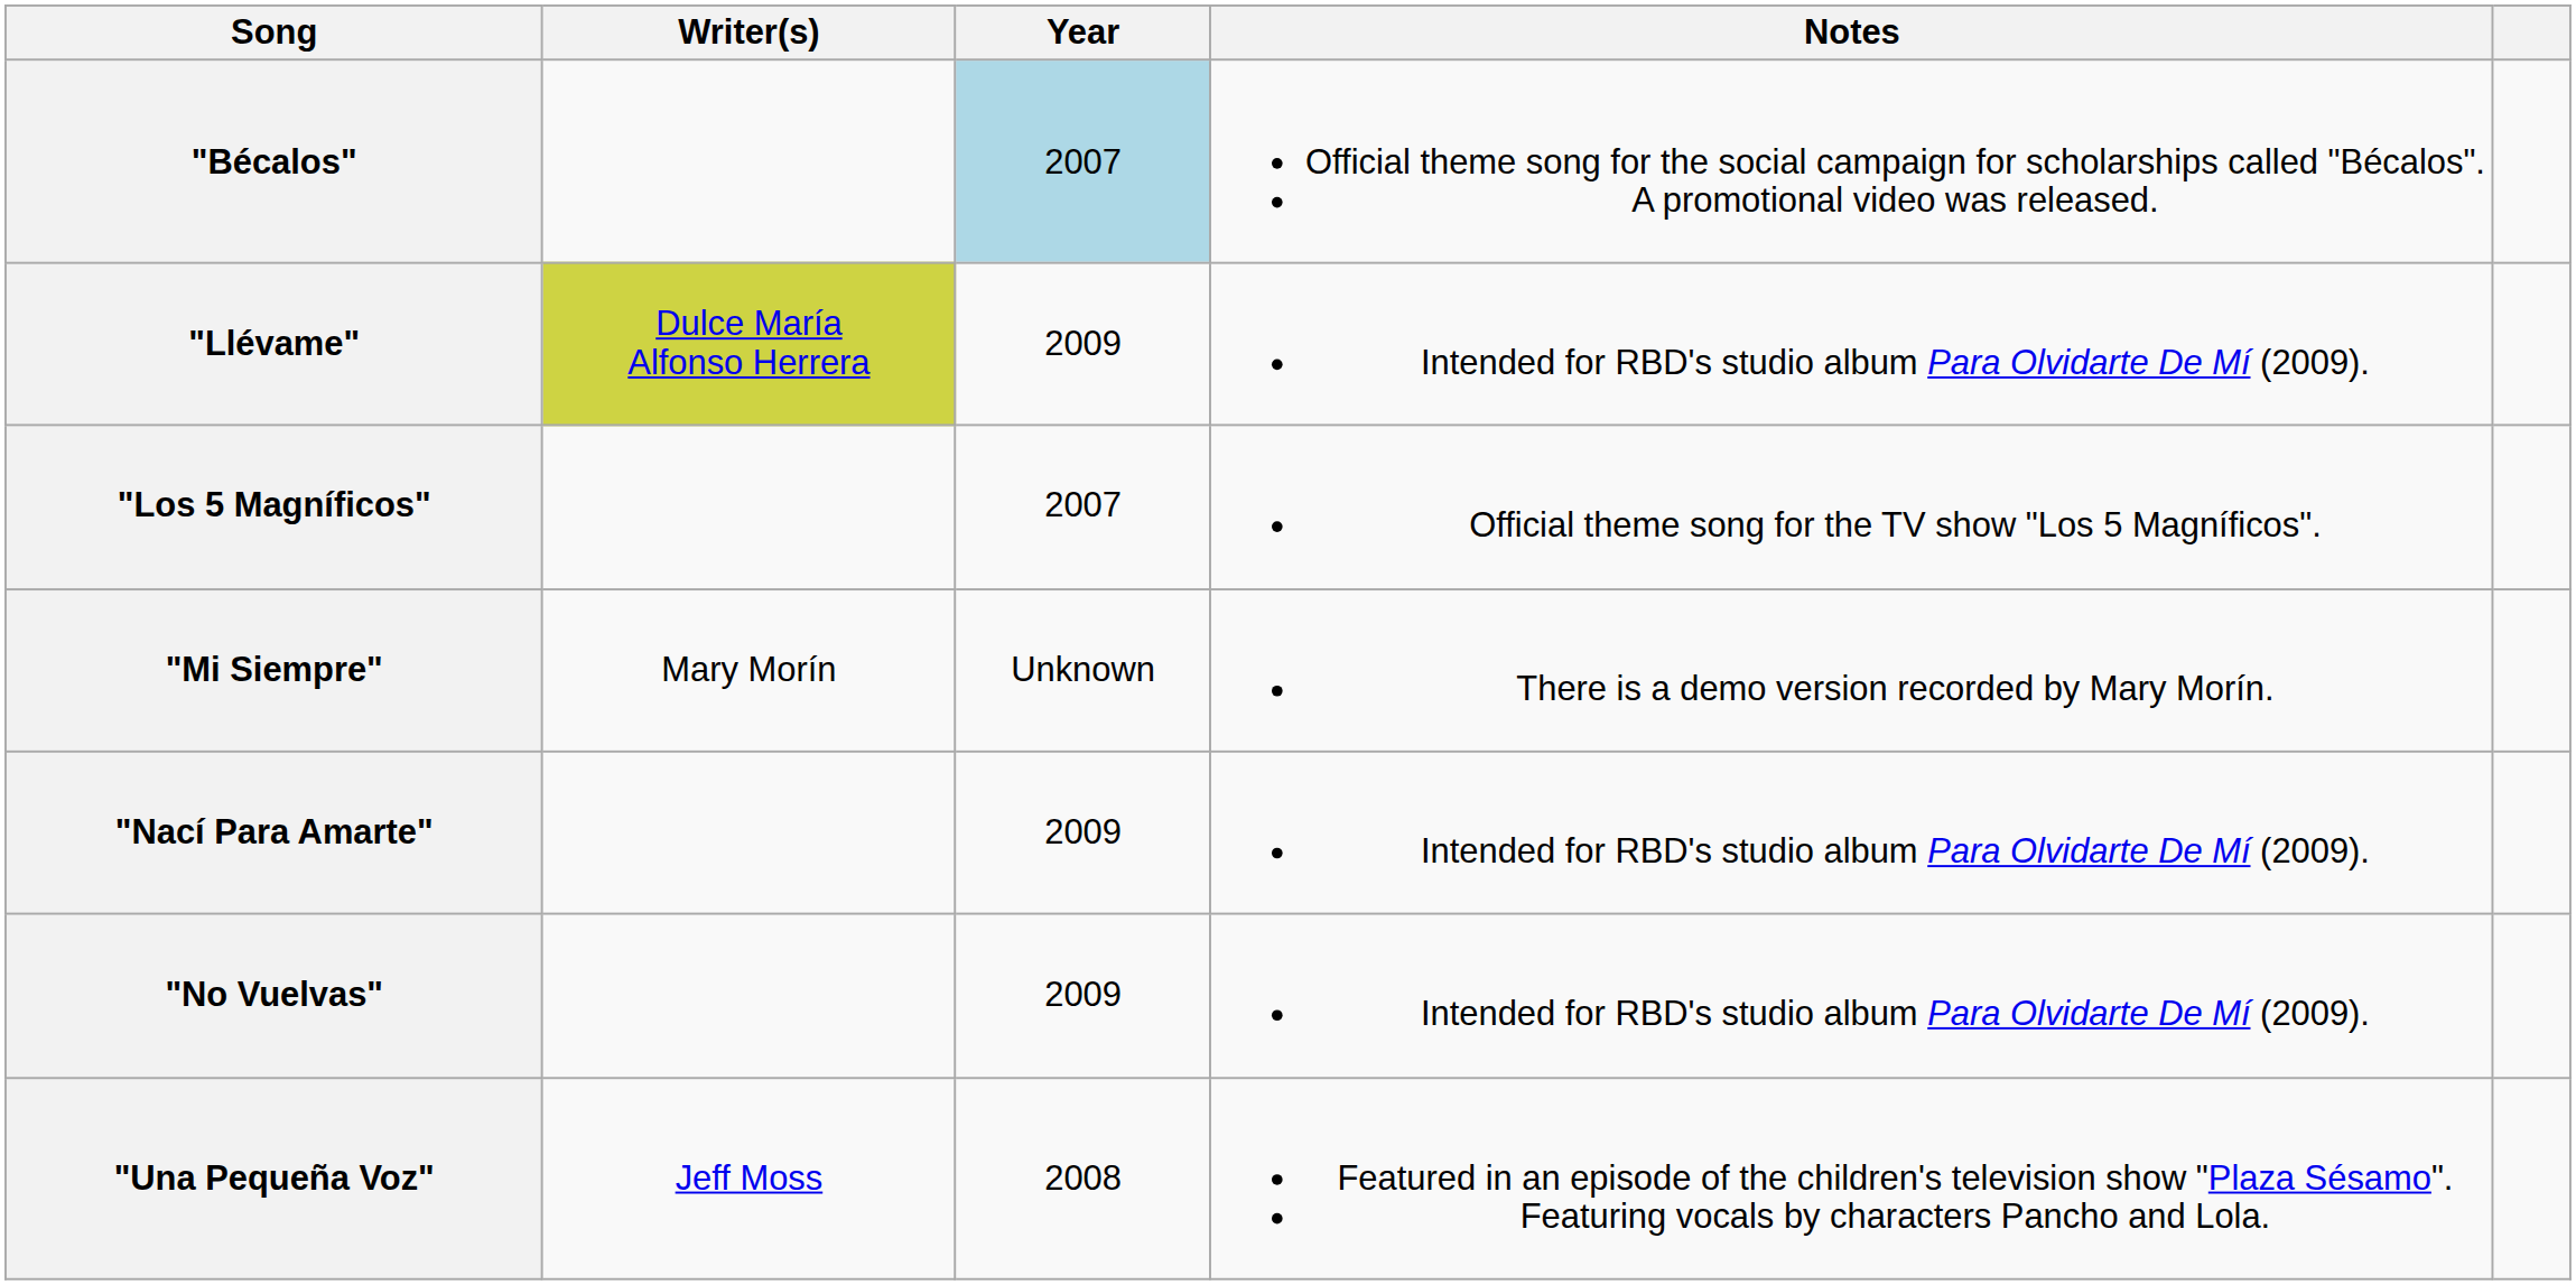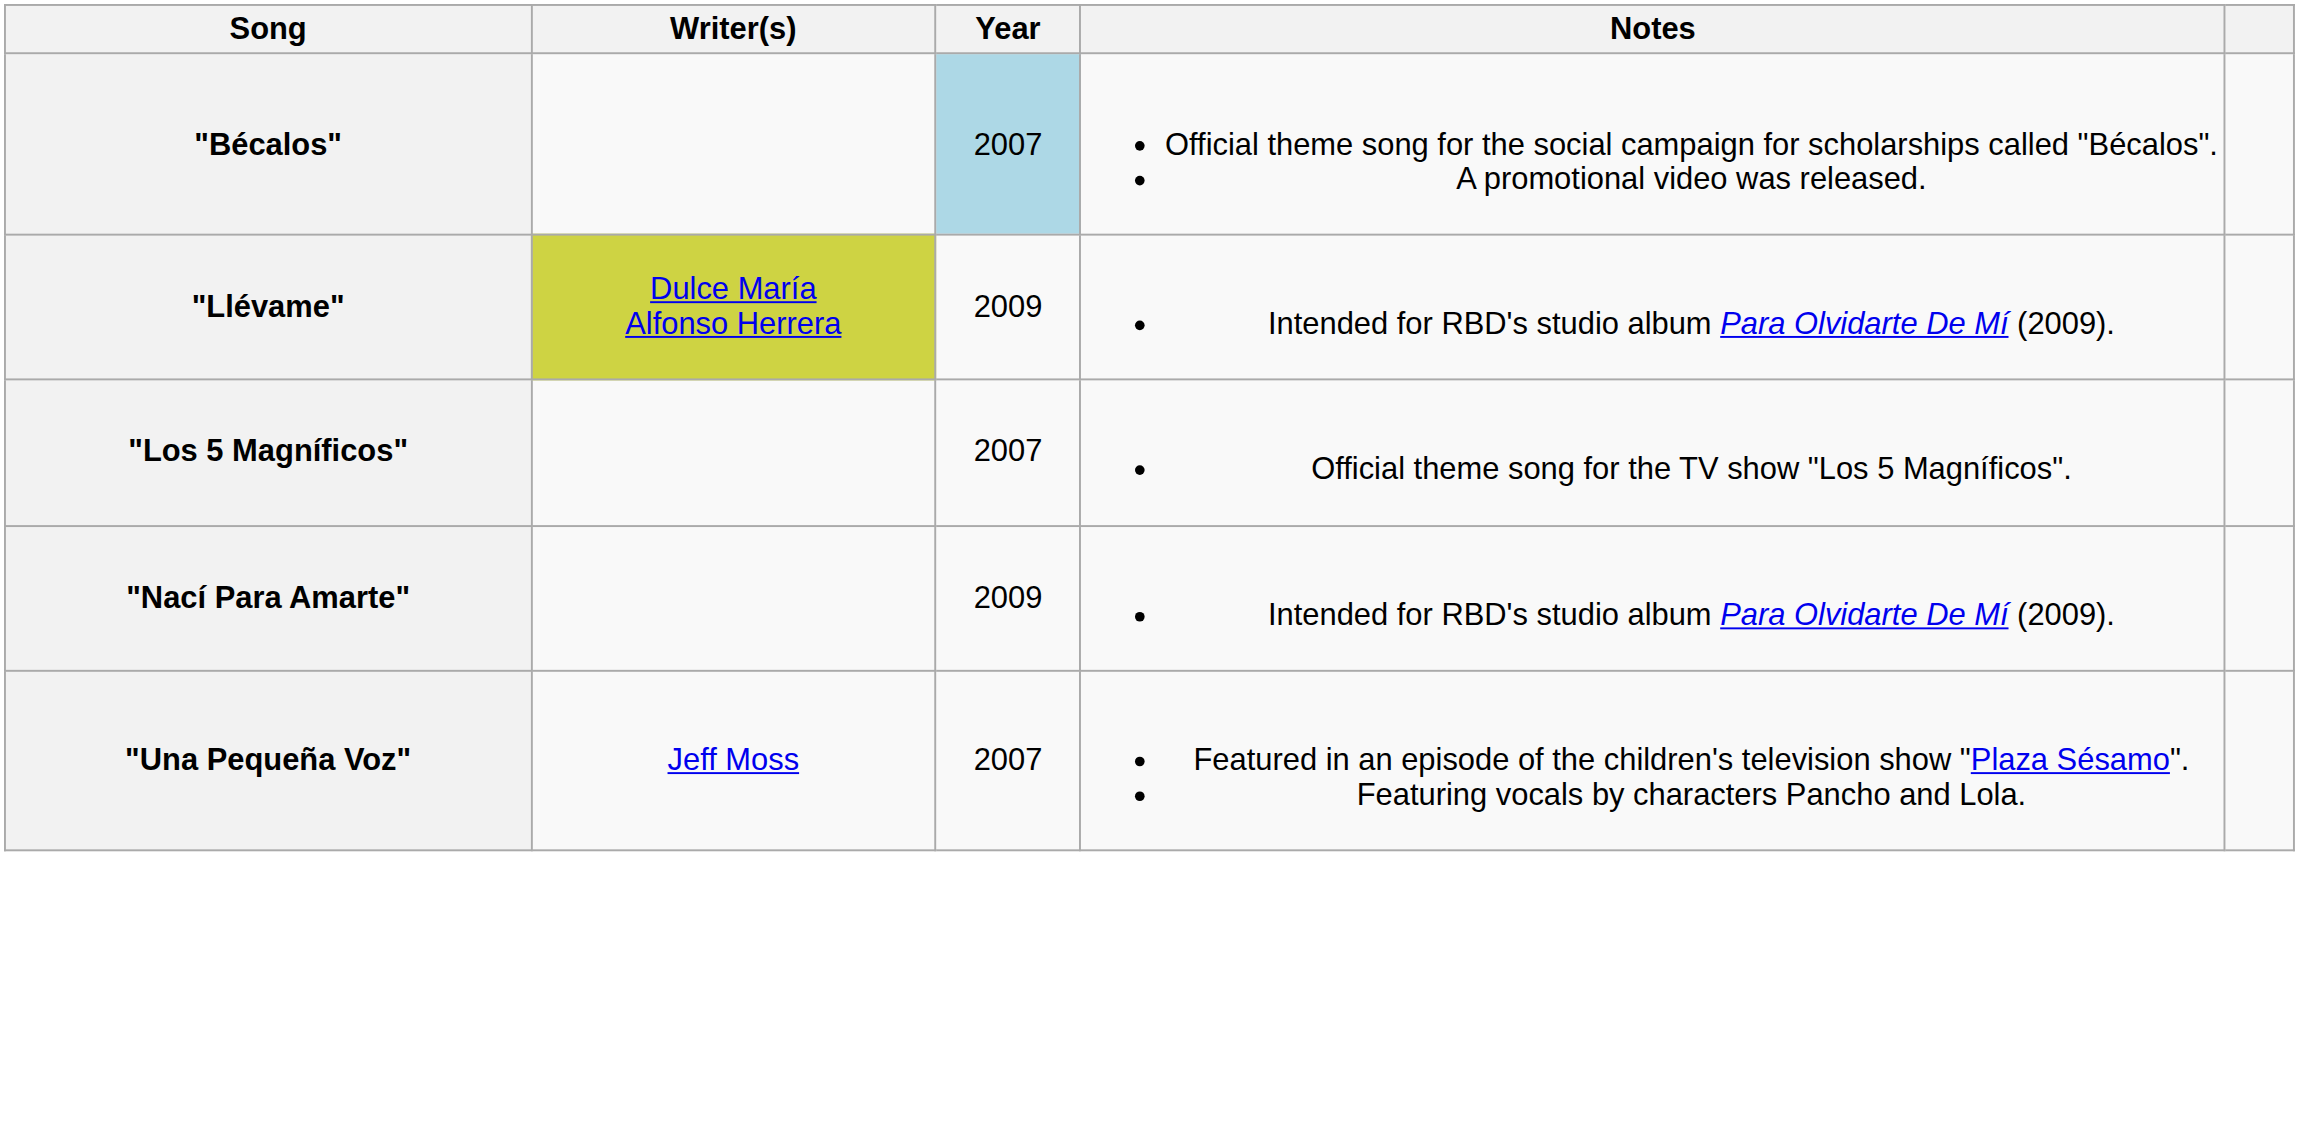- row: "Mi Siempre" | Mary Morín | Unknown | There is a demo version recorded by Mary Morín.
- row: "No Vuelvas" | 2009 | Intended for RBD's studio album Para Olvidarte De Mí (2009).
"Una Pequeña Voz" | Year: 2008 -> 2007
